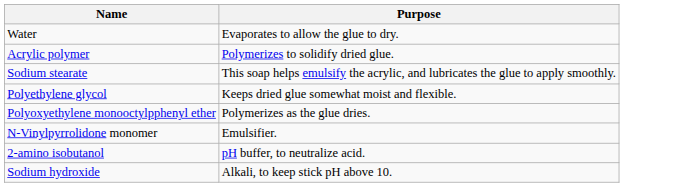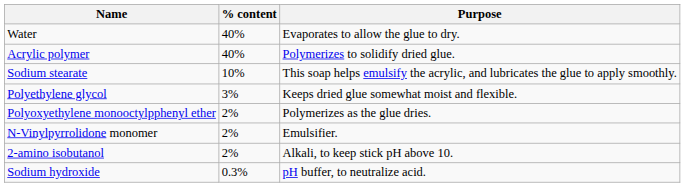+ column: % content | 40% | 40% | 10% | 3% | 2% | 2% | 2% | 0.3%
2-amino isobutanol | Purpose: pH buffer, to neutralize acid. -> Alkali, to keep stick pH above 10.
Sodium hydroxide | Purpose: Alkali, to keep stick pH above 10. -> pH buffer, to neutralize acid.
